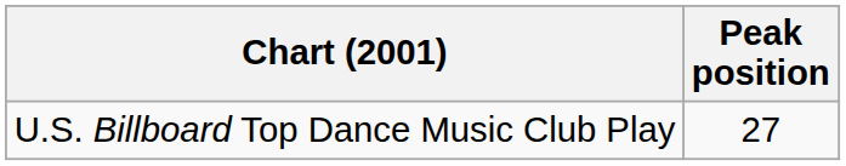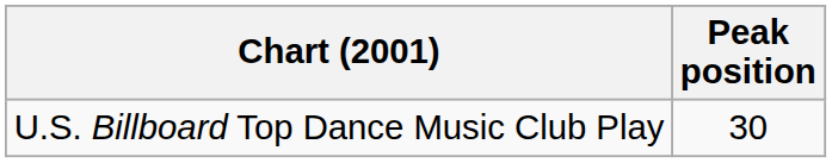U.S. Billboard Top Dance Music Club Play | Peak position: 27 -> 30
